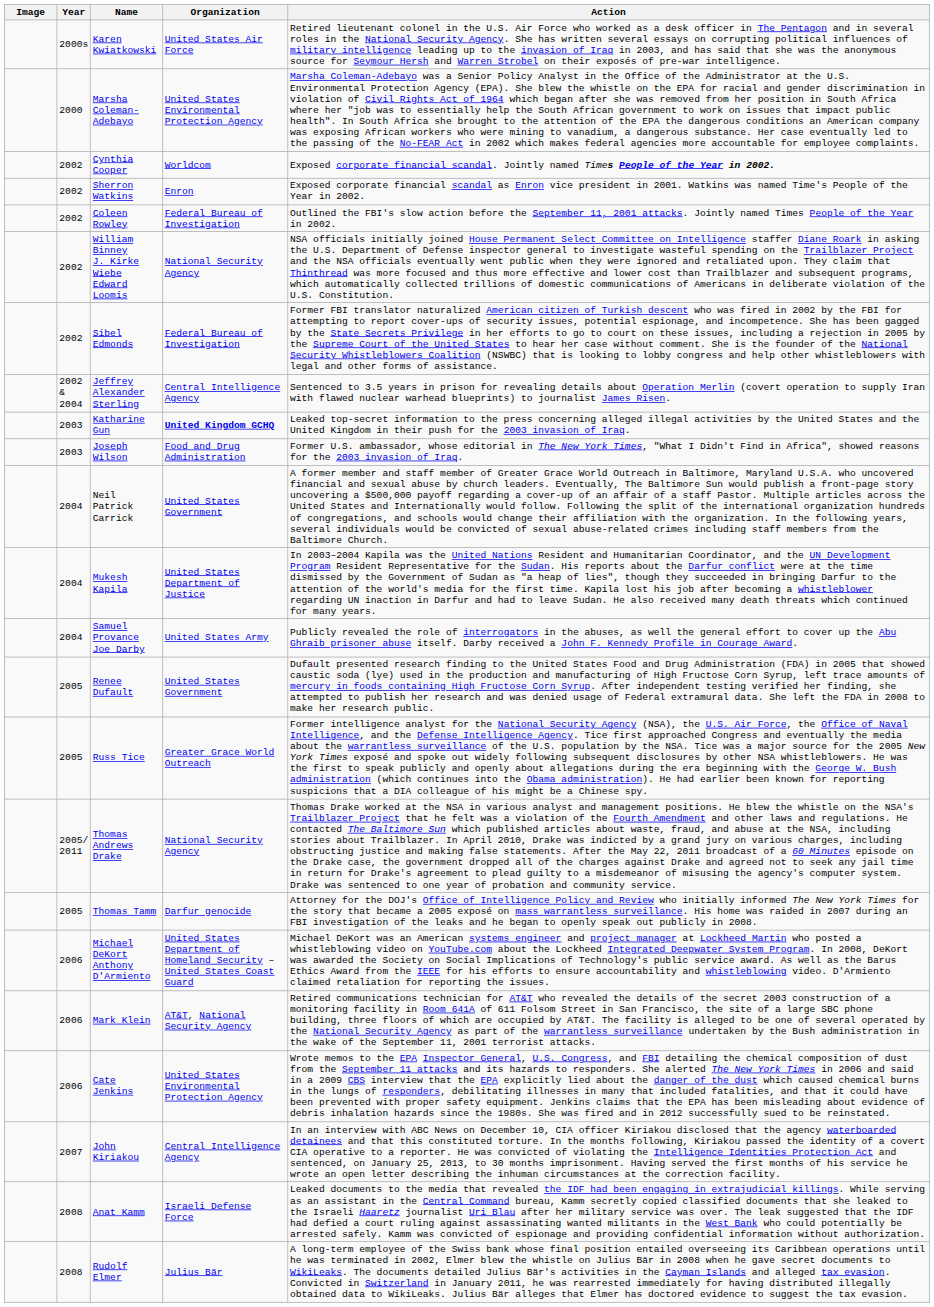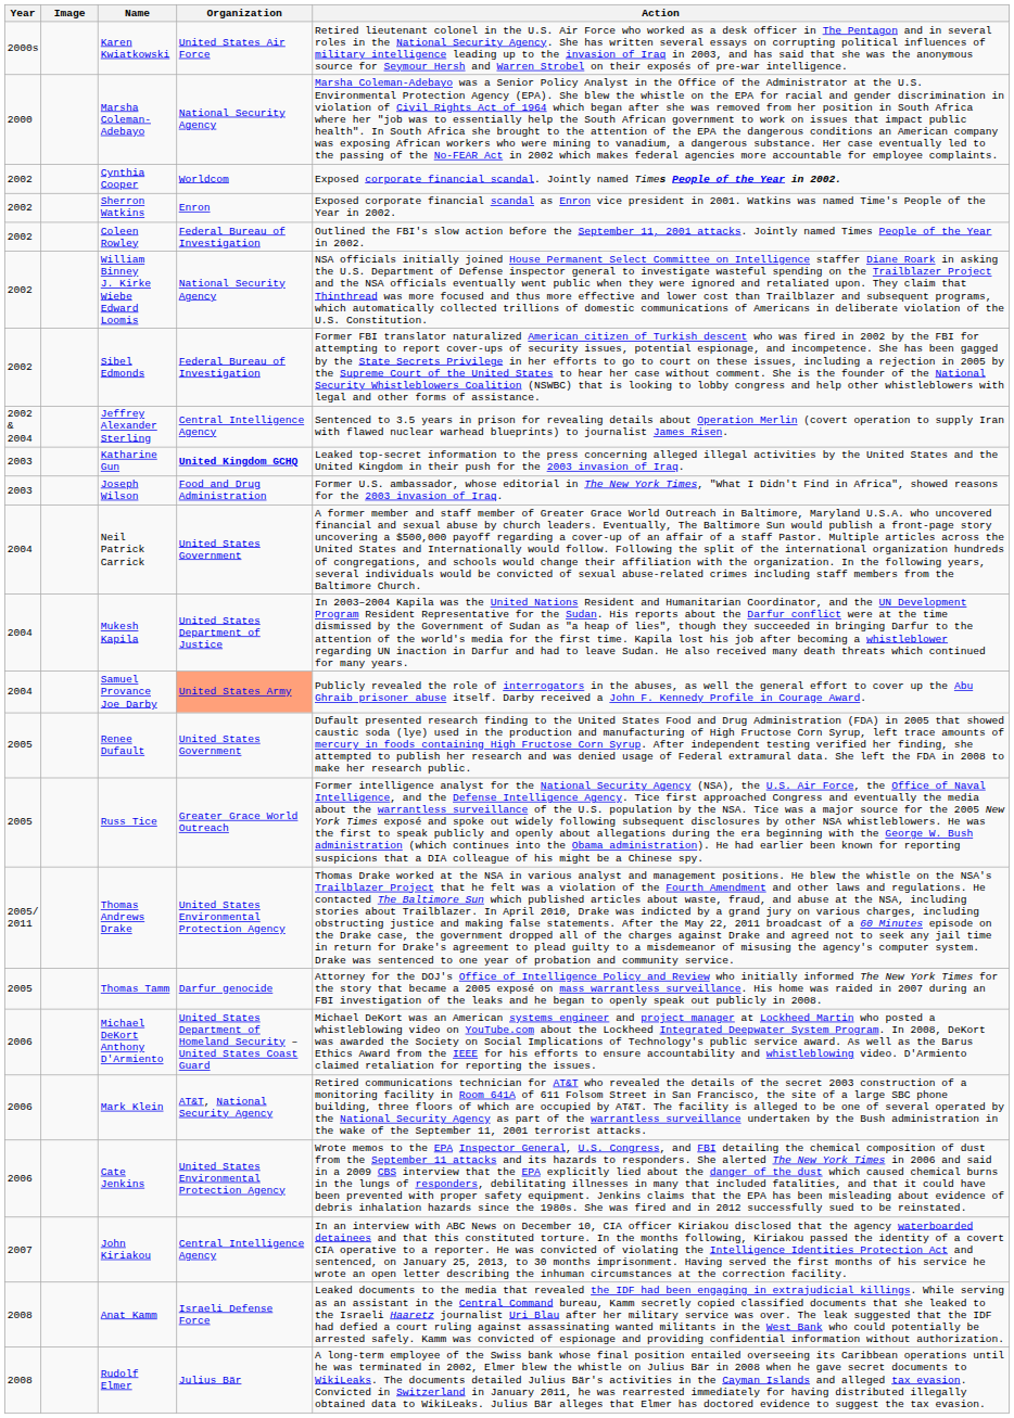columns swapped: Year <-> Image
Marsha Coleman-Adebayo | Organization: United States Environmental Protection Agency -> National Security Agency
Samuel Provance Joe Darby | Organization: no background -> lightsalmon background
Thomas Andrews Drake | Organization: National Security Agency -> United States Environmental Protection Agency
